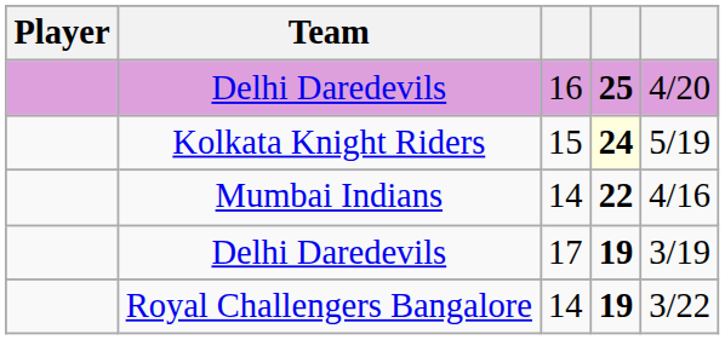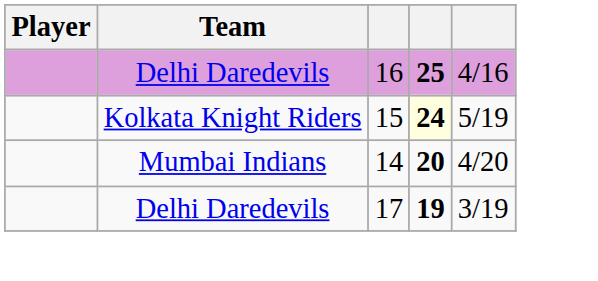Delhi Daredevils / 16 | column 5: 4/20 -> 4/16
Mumbai Indians | column 4: 22 -> 20
Mumbai Indians | column 5: 4/16 -> 4/20
- row: Royal Challengers Bangalore | 14 | 19 | 3/22
